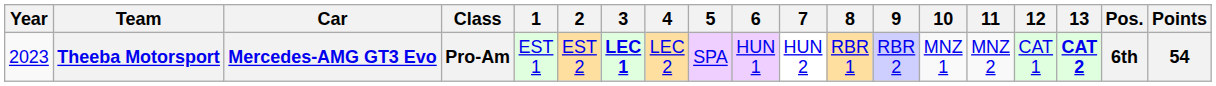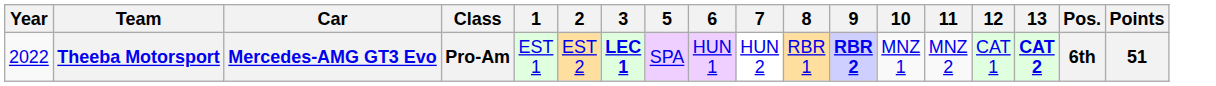- column: 4 | LEC 2
Theeba Motorsport | Year: 2023 -> 2022
Theeba Motorsport | 9: normal -> bold
Theeba Motorsport | Points: 54 -> 51
